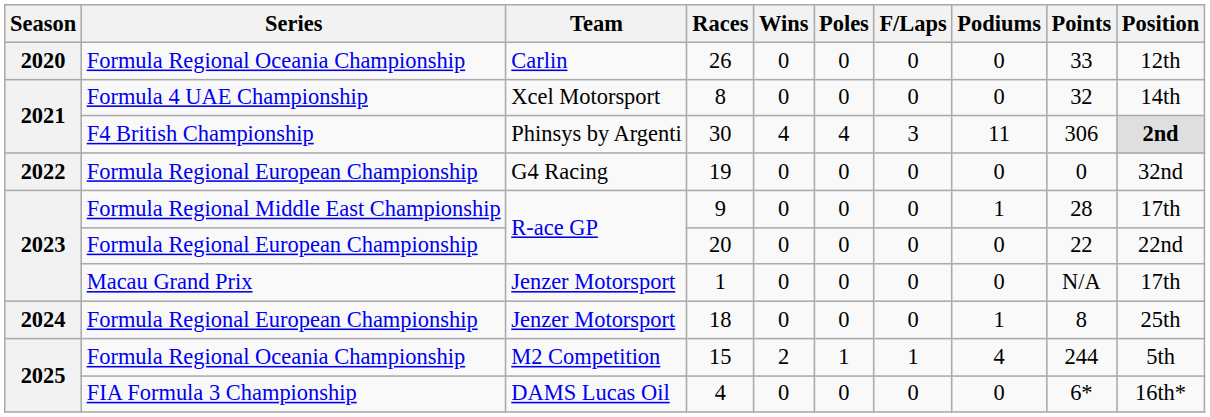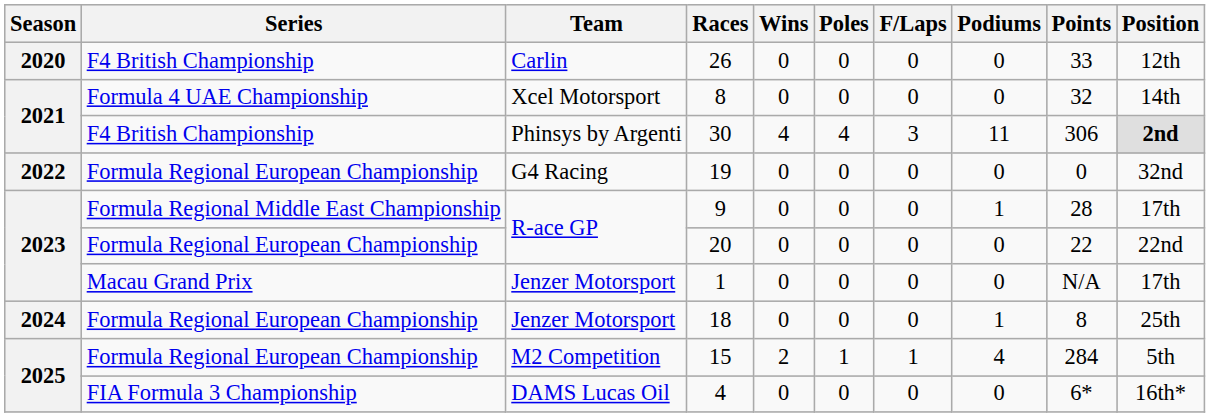26 | Series: Formula Regional Oceania Championship -> F4 British Championship
15 | Series: Formula Regional Oceania Championship -> Formula Regional European Championship
15 | Points: 244 -> 284
